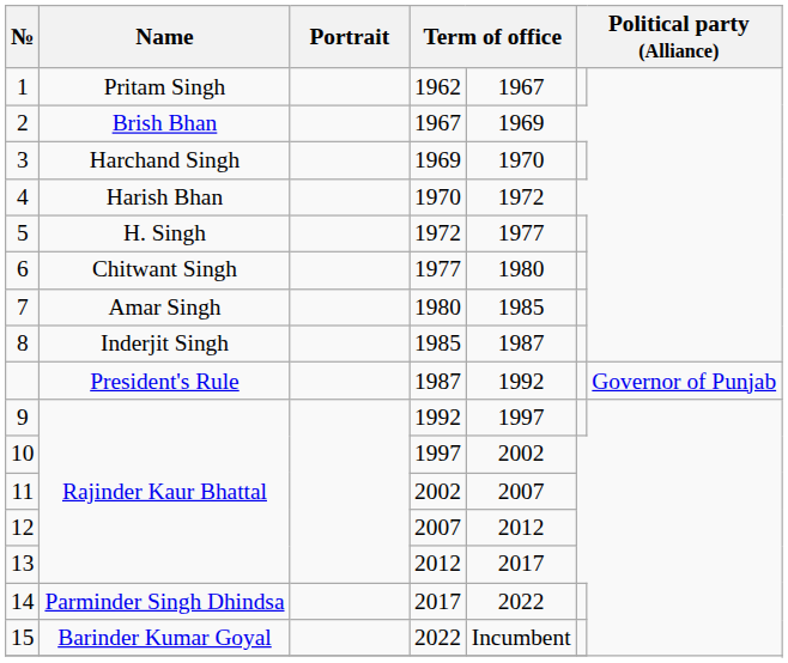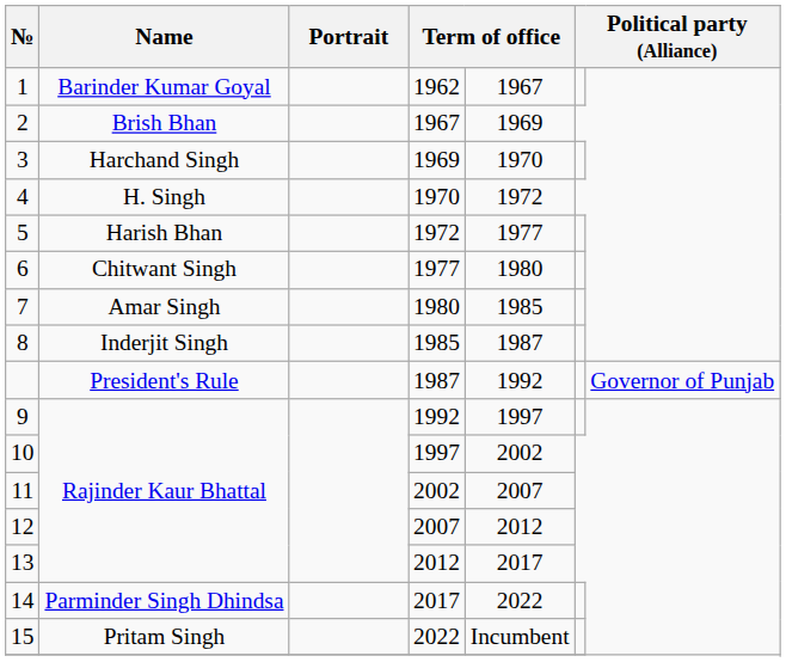1 | Name: Pritam Singh -> Barinder Kumar Goyal
4 | Name: Harish Bhan -> H. Singh
5 | Name: H. Singh -> Harish Bhan
15 | Name: Barinder Kumar Goyal -> Pritam Singh
